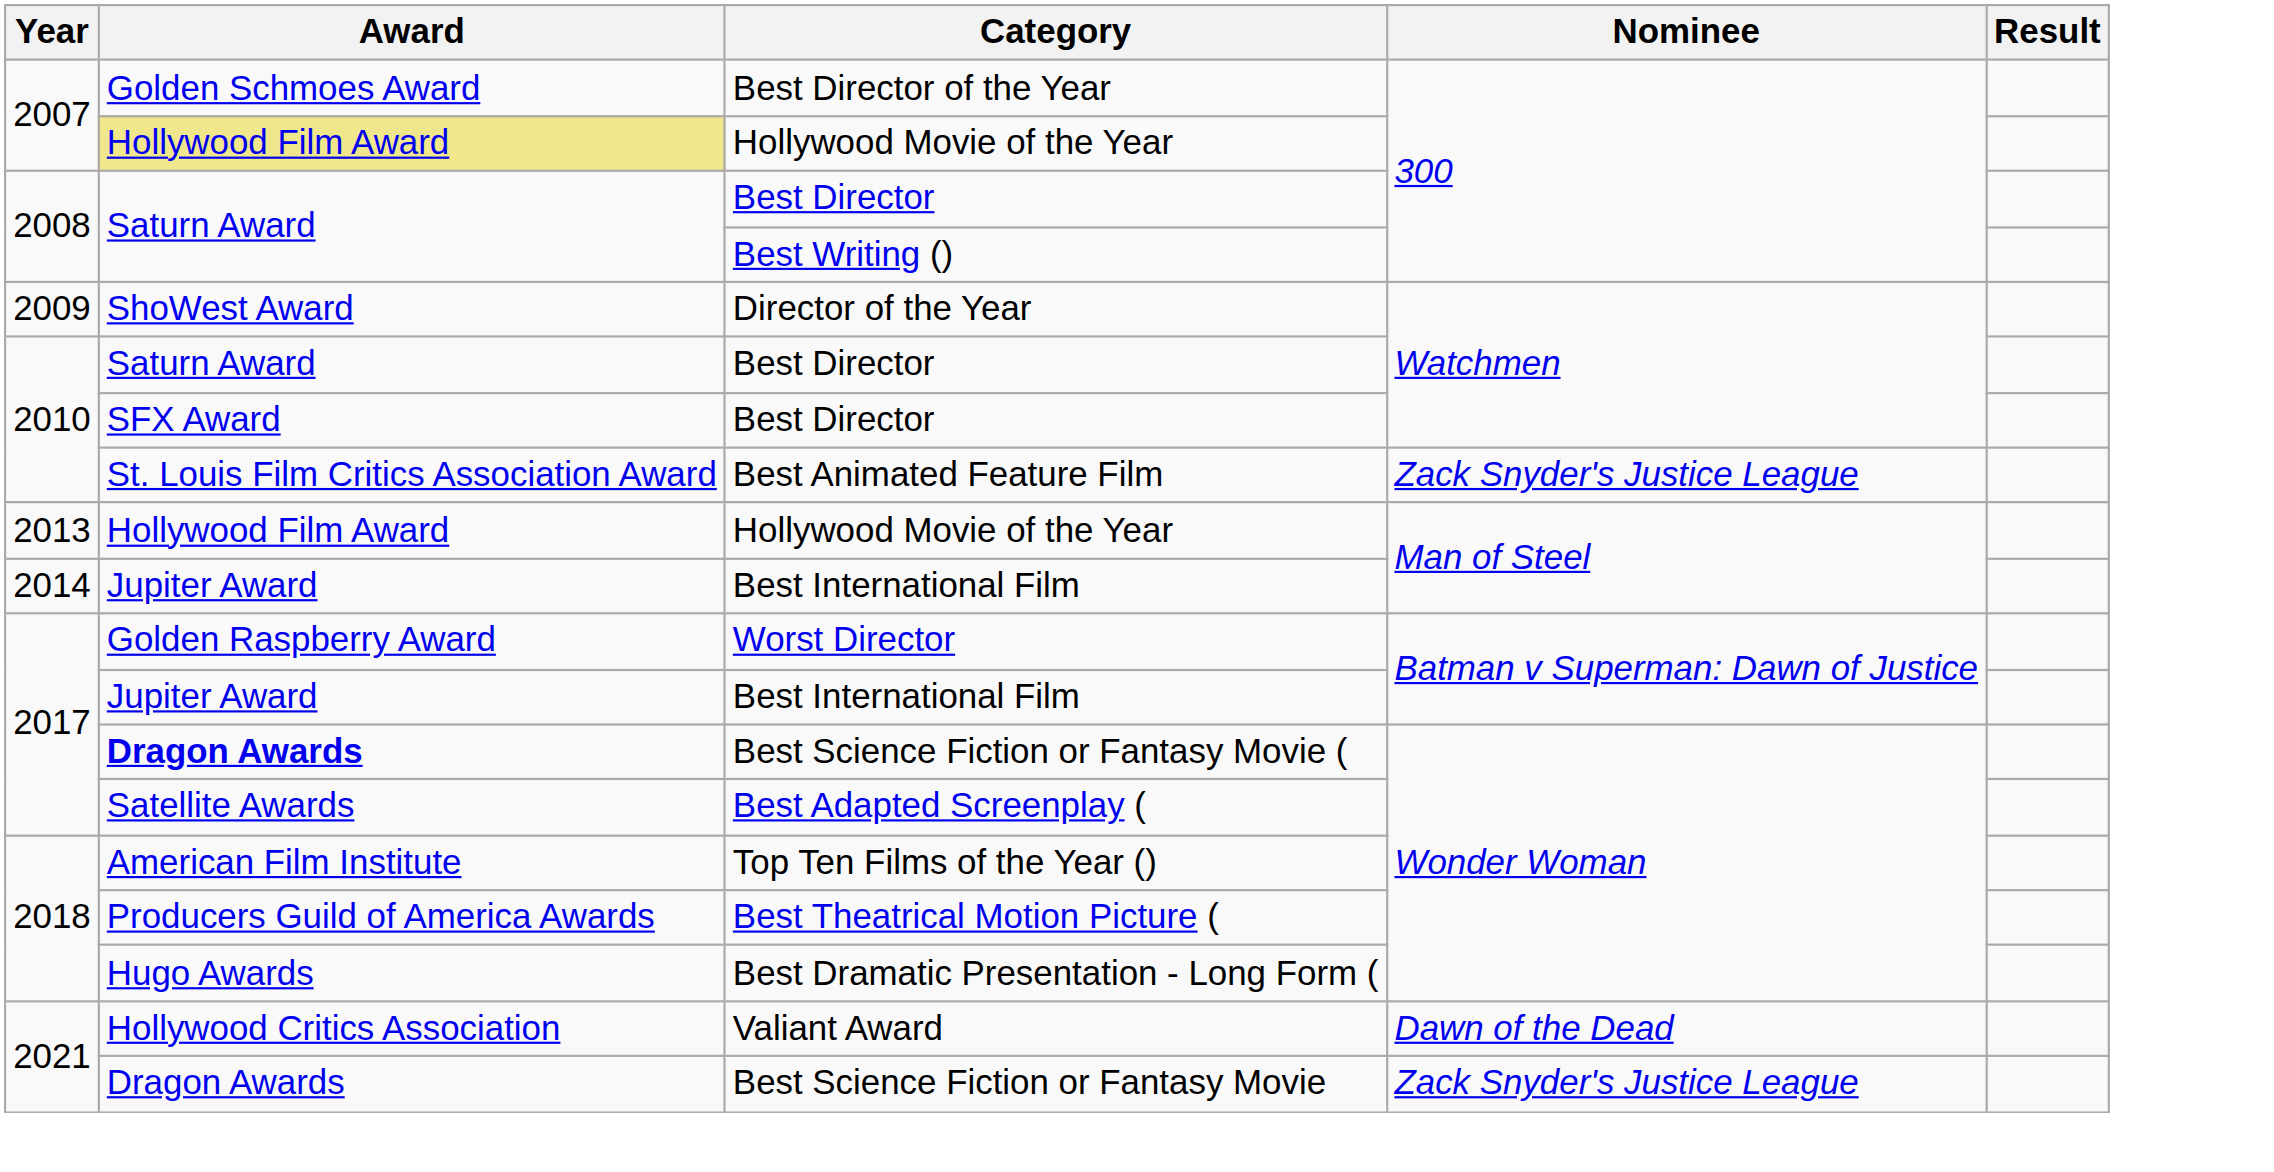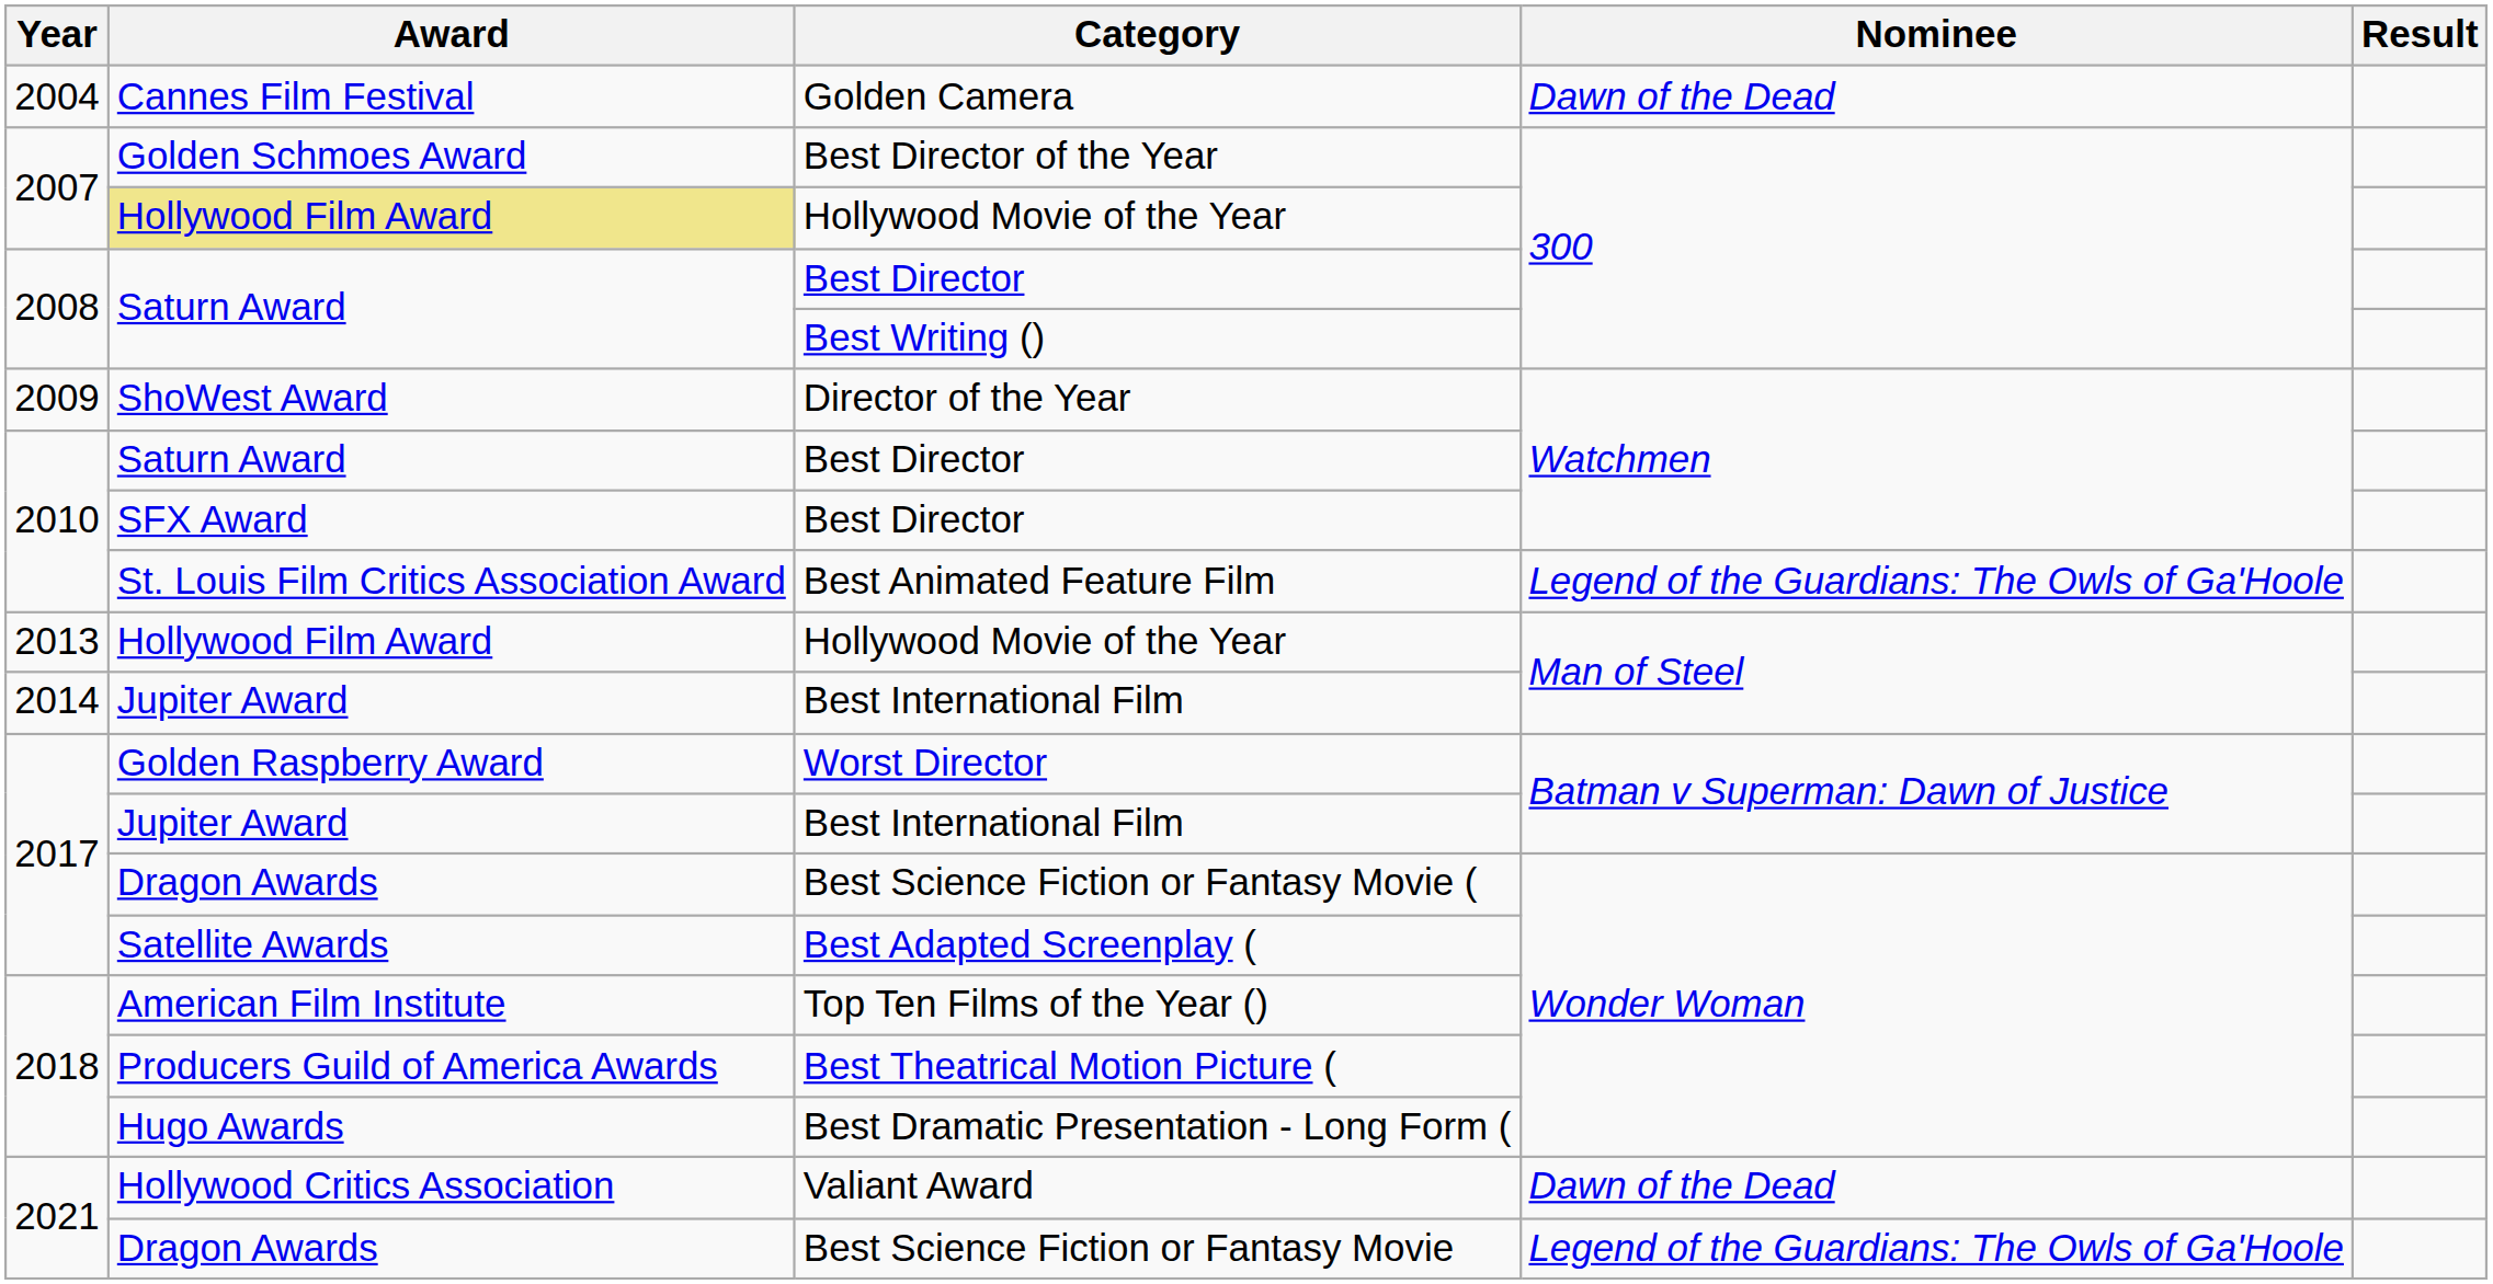+ row: 2004 | Cannes Film Festival | Golden Camera | Dawn of the Dead
Best Animated Feature Film | Nominee: Zack Snyder's Justice League -> Legend of the Guardians: The Owls of Ga'Hoole
Best Science Fiction or Fantasy Movie ( | Award: bold -> normal
Best Science Fiction or Fantasy Movie | Nominee: Zack Snyder's Justice League -> Legend of the Guardians: The Owls of Ga'Hoole
